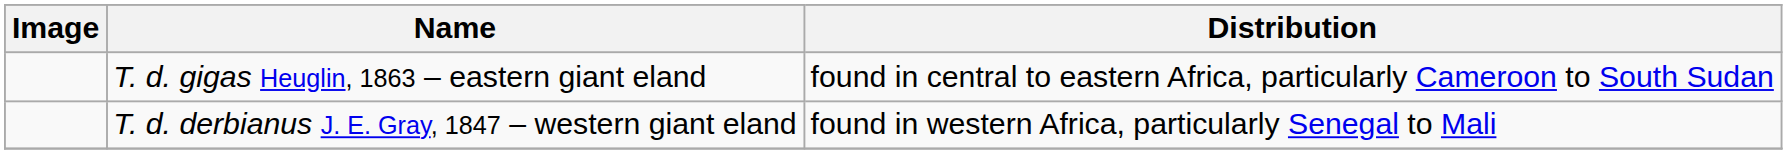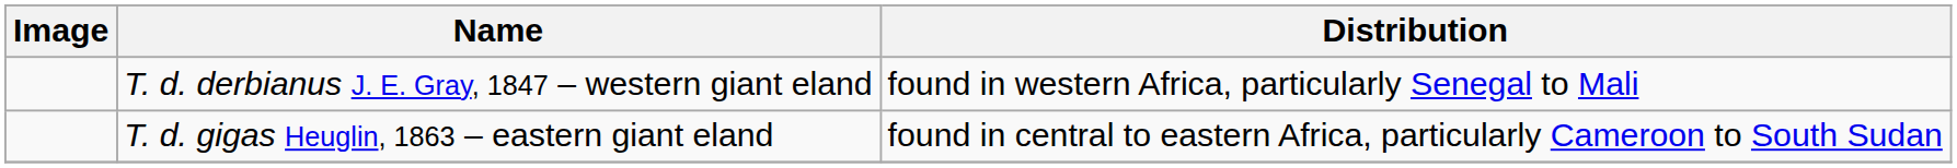rows swapped: T. d. derbianus J. E. Gray, 1847 – western giant eland <-> T. d. gigas Heuglin, 1863 – eastern giant eland
